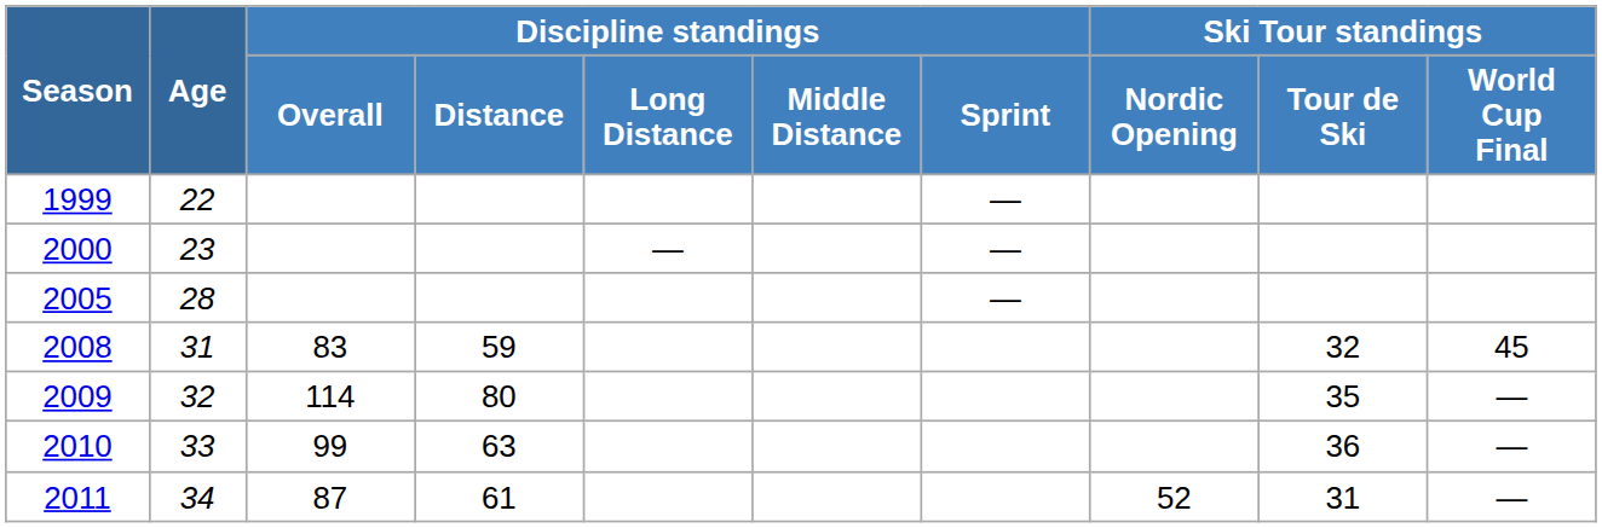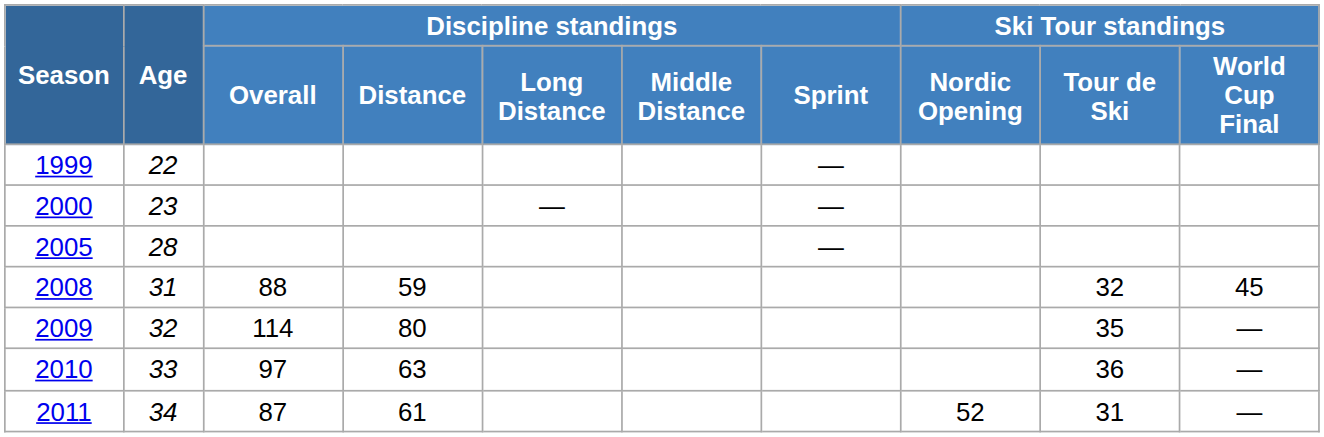2008 | Discipline standings / Overall: 83 -> 88
2010 | Discipline standings / Overall: 99 -> 97
